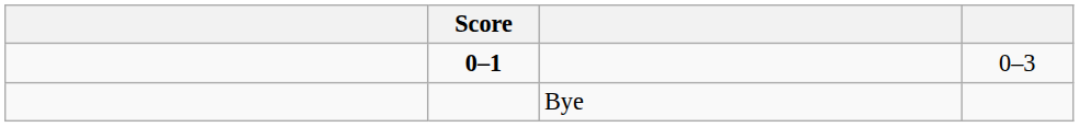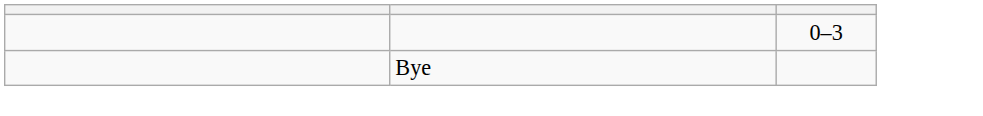- column: Score | 0–1
